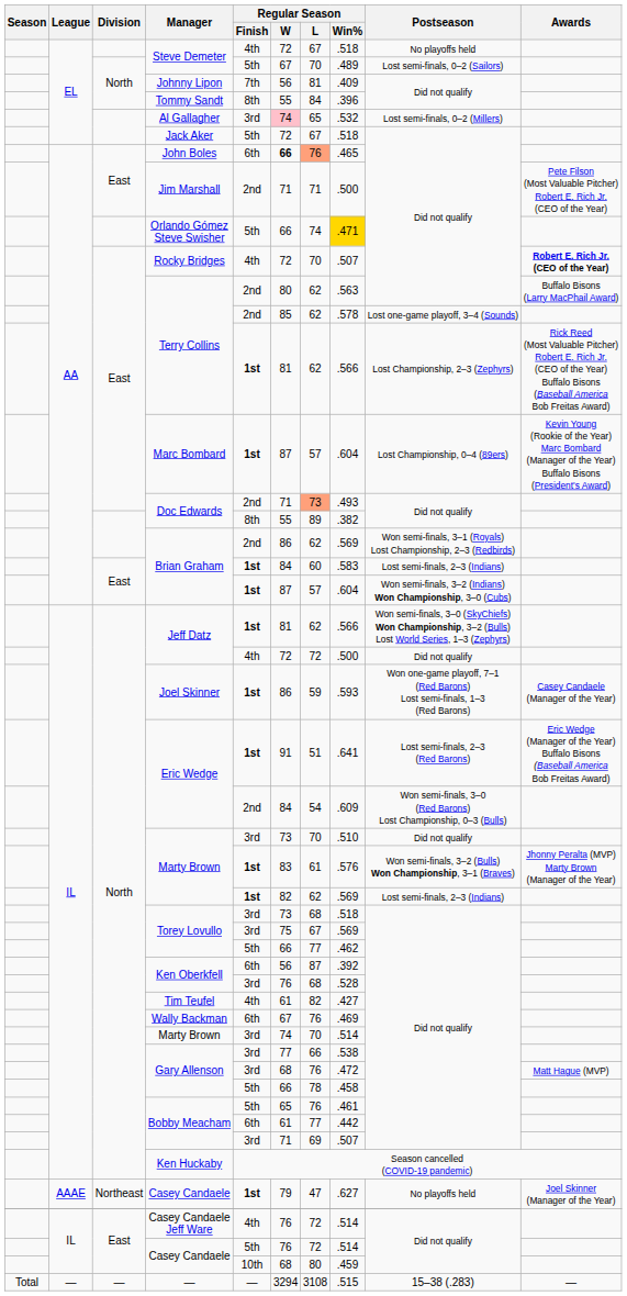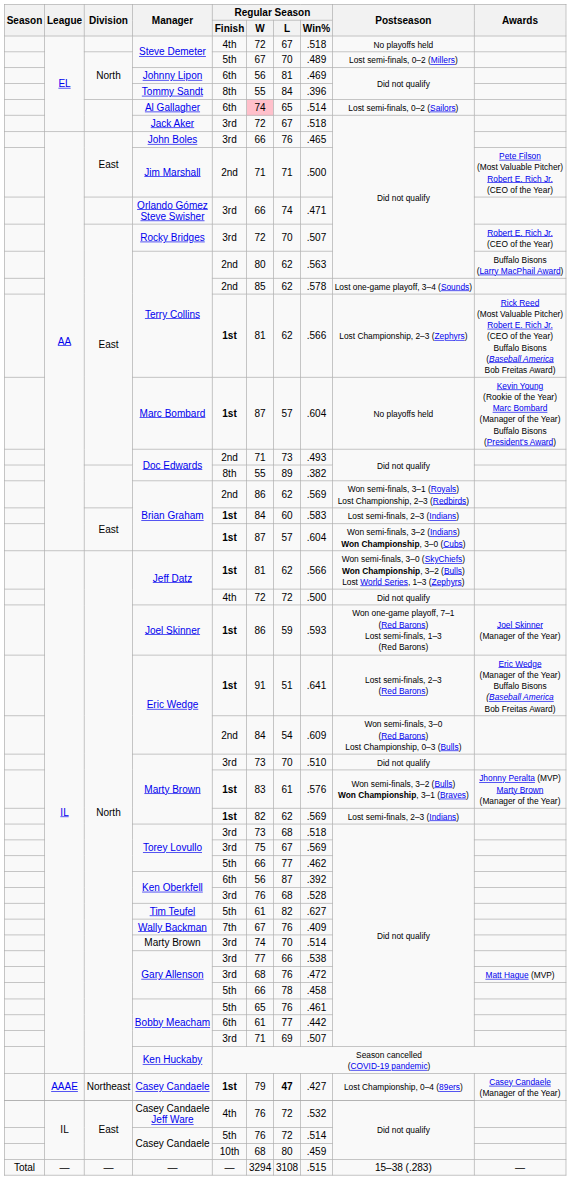North / Steve Demeter | Postseason: Lost semi-finals, 0–2 (Sailors) -> Lost semi-finals, 0–2 (Millers)
Johnny Lipon | Regular Season / Finish: 7th -> 6th
Johnny Lipon | Regular Season / Win%: .409 -> .469
Al Gallagher | Regular Season / Finish: 3rd -> 6th
Al Gallagher | Regular Season / Win%: .532 -> .514
Al Gallagher | Postseason: Lost semi-finals, 0–2 (Millers) -> Lost semi-finals, 0–2 (Sailors)
Jack Aker | Regular Season / Finish: 5th -> 3rd
John Boles | Regular Season / Finish: 6th -> 3rd
John Boles | Regular Season / W: bold -> normal
John Boles | Regular Season / L: lightsalmon background -> no background
Orlando Gómez Steve Swisher | Regular Season / Finish: 5th -> 3rd
Orlando Gómez Steve Swisher | Regular Season / Win%: gold background -> no background
Rocky Bridges | Regular Season / Finish: 4th -> 3rd
Rocky Bridges | Awards: bold -> normal
Marc Bombard | Postseason: Lost Championship, 0–4 (89ers) -> No playoffs held
East / Doc Edwards | Regular Season / L: lightsalmon background -> no background
Joel Skinner | Awards: Casey Candaele (Manager of the Year) -> Joel Skinner (Manager of the Year)
Tim Teufel | Regular Season / Finish: 4th -> 5th
Tim Teufel | Regular Season / Win%: .427 -> .627
Wally Backman | Regular Season / Finish: 6th -> 7th
Wally Backman | Regular Season / Win%: .469 -> .409
Northeast / Casey Candaele | Regular Season / L: normal -> bold
Northeast / Casey Candaele | Regular Season / Win%: .627 -> .427
Northeast / Casey Candaele | Postseason: No playoffs held -> Lost Championship, 0–4 (89ers)
Northeast / Casey Candaele | Awards: Joel Skinner (Manager of the Year) -> Casey Candaele (Manager of the Year)
Casey Candaele Jeff Ware | Regular Season / Win%: .514 -> .532
